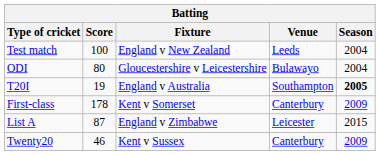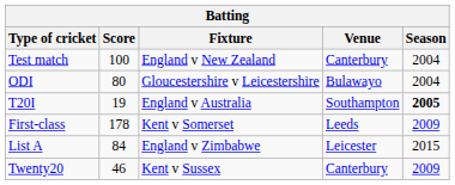Test match | Venue: Leeds -> Canterbury
First-class | Venue: Canterbury -> Leeds
List A | Score: 87 -> 84
